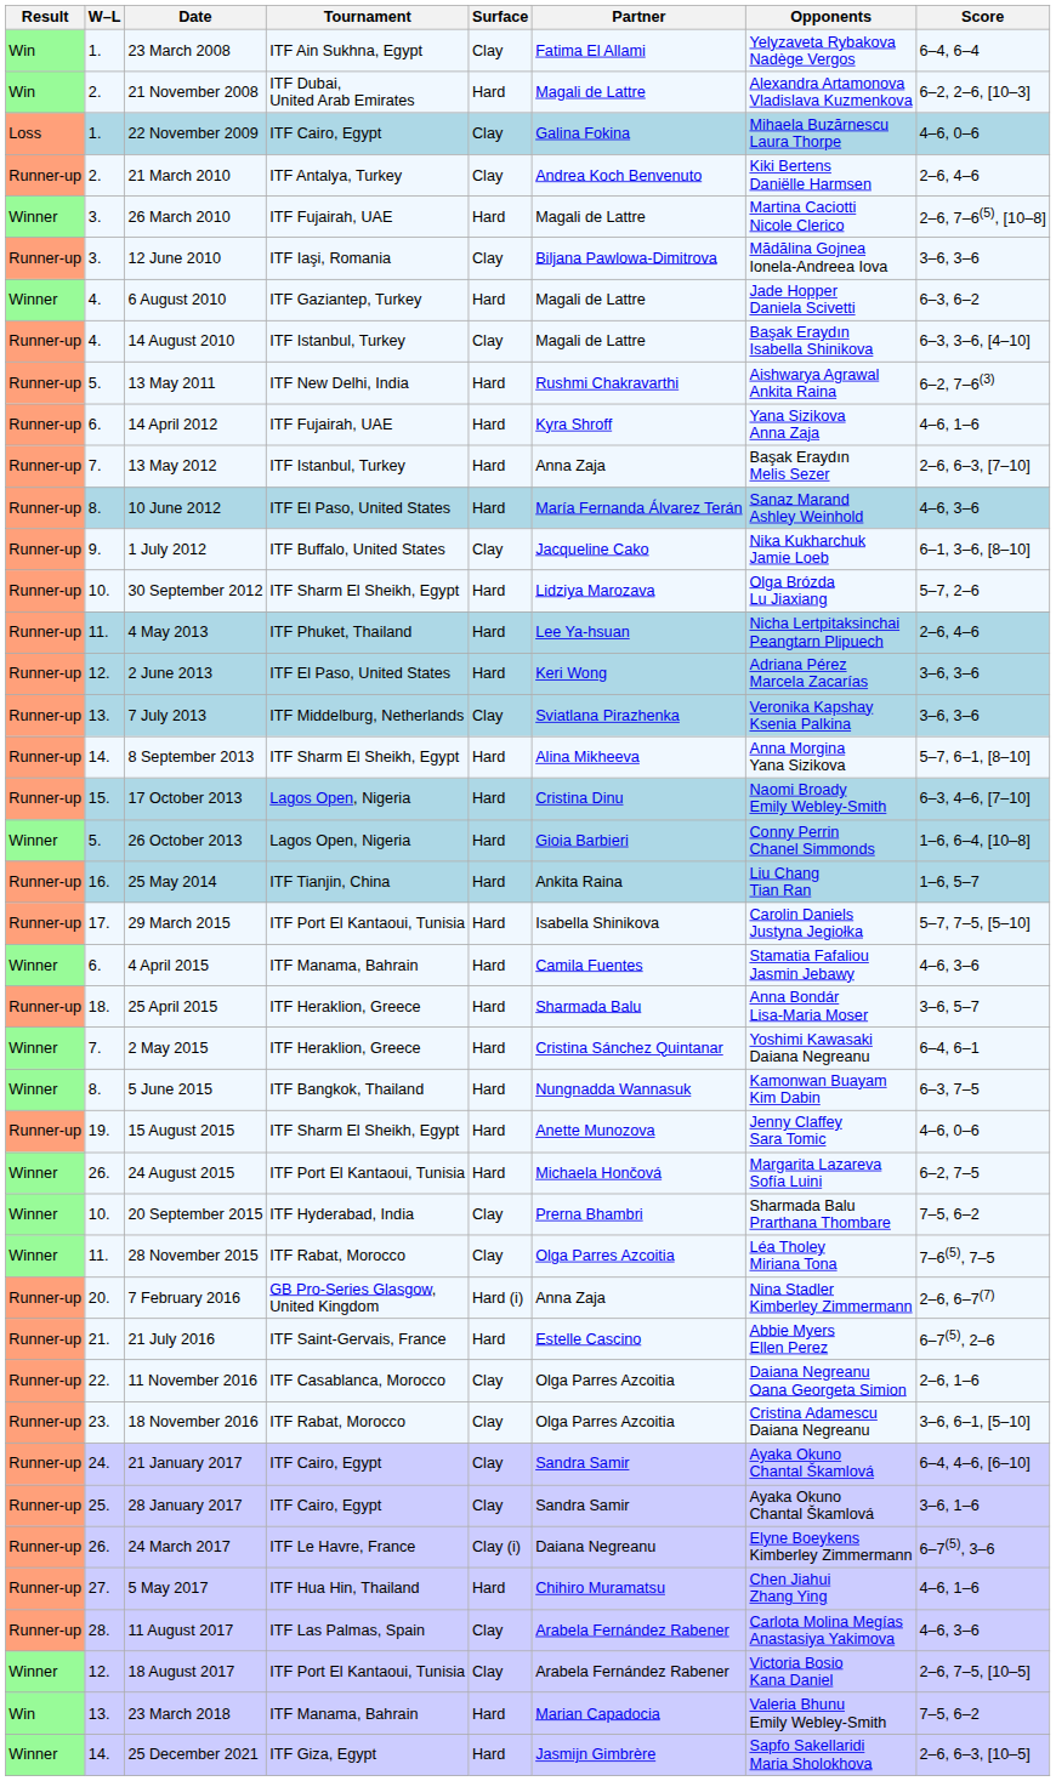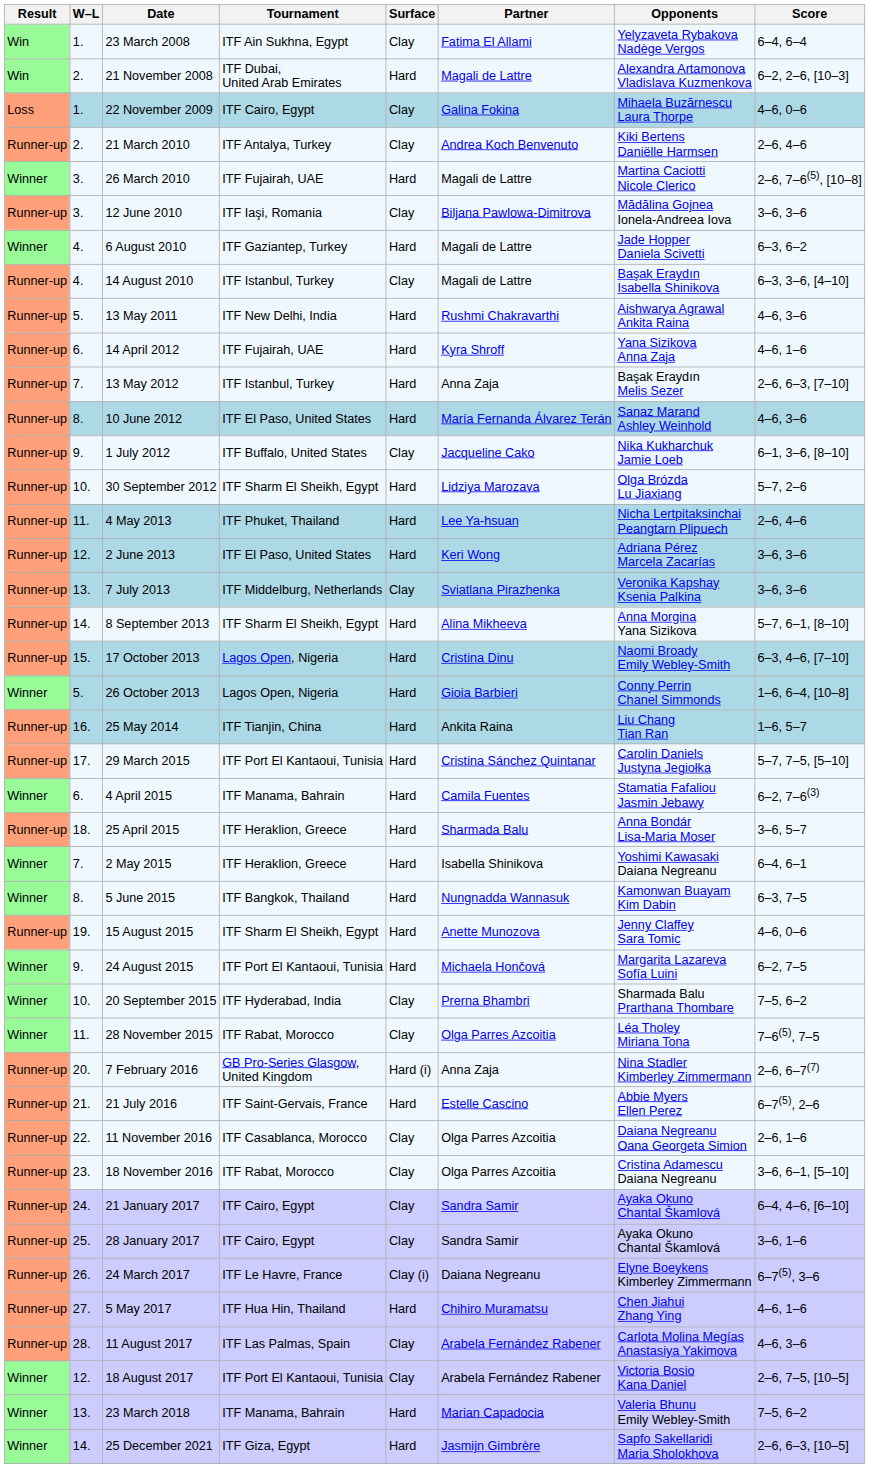13 May 2011 | Score: 6–2, 7–6(3) -> 4–6, 3–6
29 March 2015 | Partner: Isabella Shinikova -> Cristina Sánchez Quintanar
4 April 2015 | Score: 4–6, 3–6 -> 6–2, 7–6(3)
2 May 2015 | Partner: Cristina Sánchez Quintanar -> Isabella Shinikova
24 August 2015 | W–L: 26. -> 9.
23 March 2018 | Result: Win -> Winner
